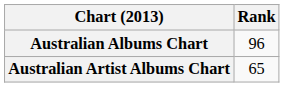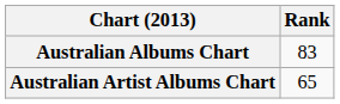Australian Albums Chart | Rank: 96 -> 83
